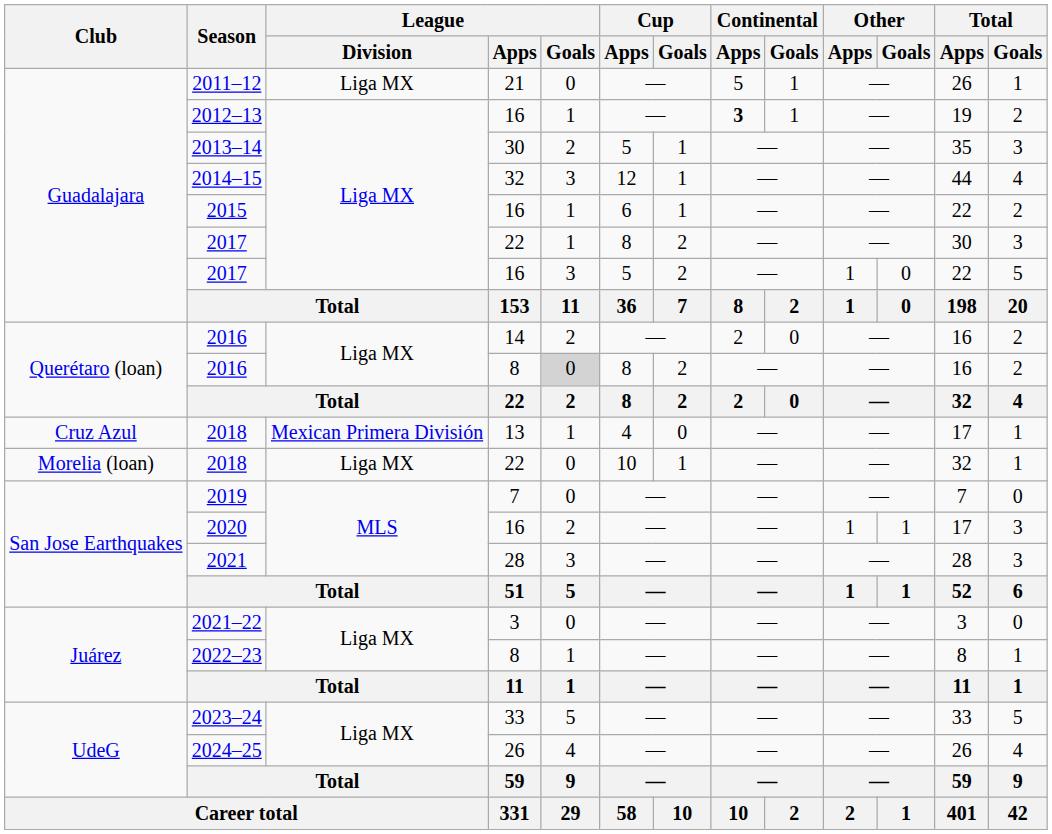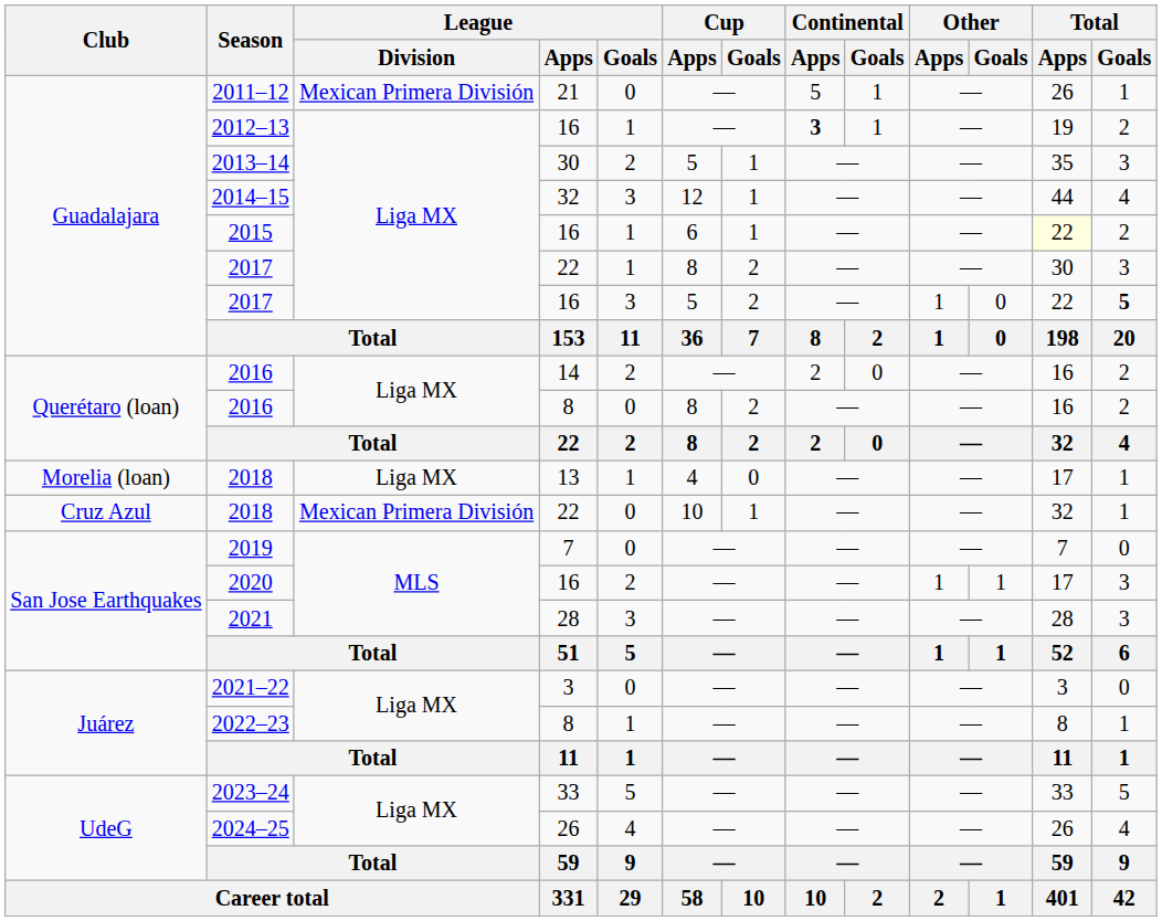2011–12 | League / Division: Liga MX -> Mexican Primera División
2015 | Total / Apps: no background -> lightyellow background
2017 / 16 | Total / Goals: normal -> bold
2016 / 8 | League / Goals: lightgrey background -> no background
2018 / 13 | Club: Cruz Azul -> Morelia (loan)
2018 / 13 | League / Division: Mexican Primera División -> Liga MX
2018 / 22 | Club: Morelia (loan) -> Cruz Azul
2018 / 22 | League / Division: Liga MX -> Mexican Primera División
